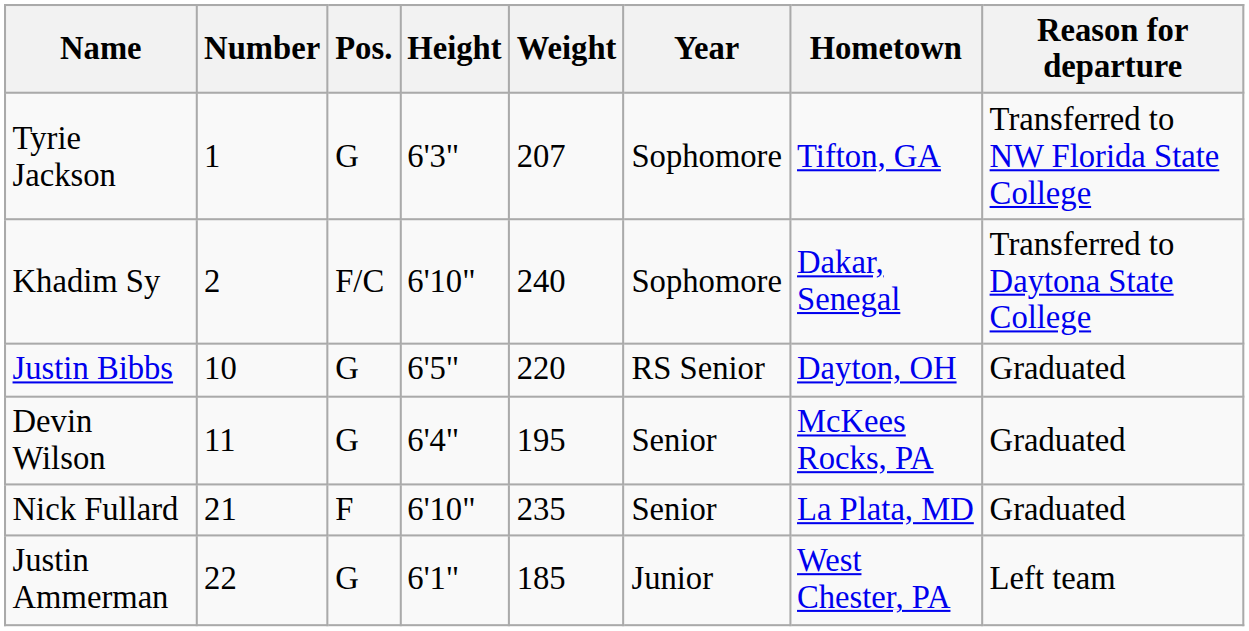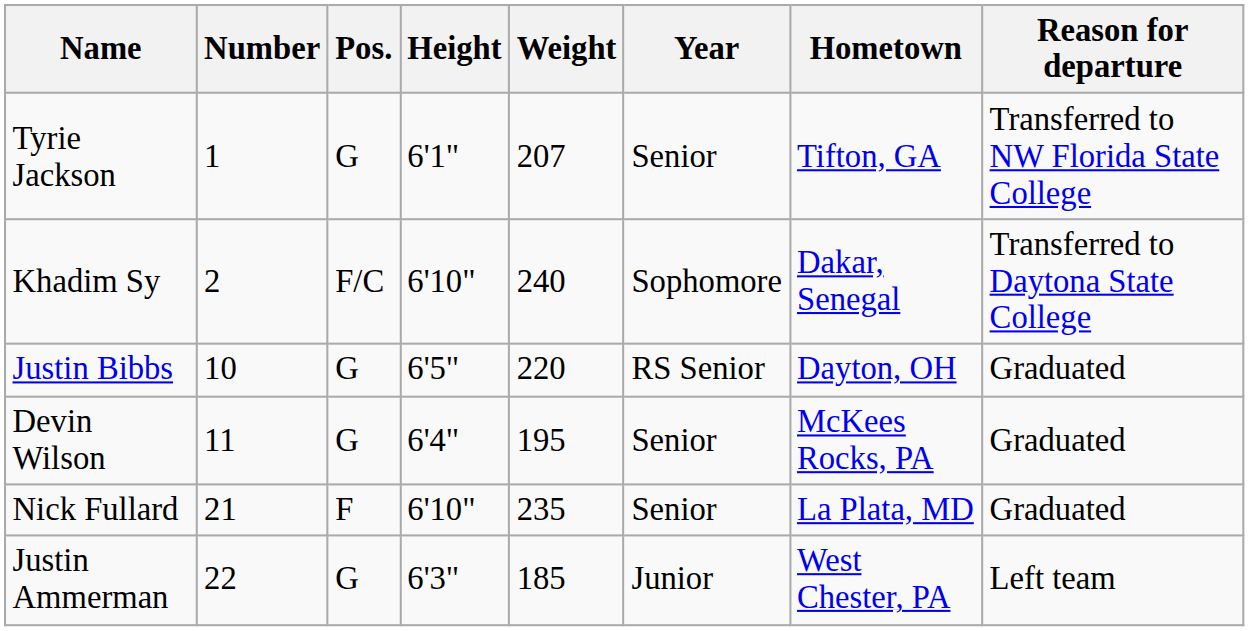Tyrie Jackson | Height: 6'3" -> 6'1"
Tyrie Jackson | Year: Sophomore -> Senior
Justin Ammerman | Height: 6'1" -> 6'3"
